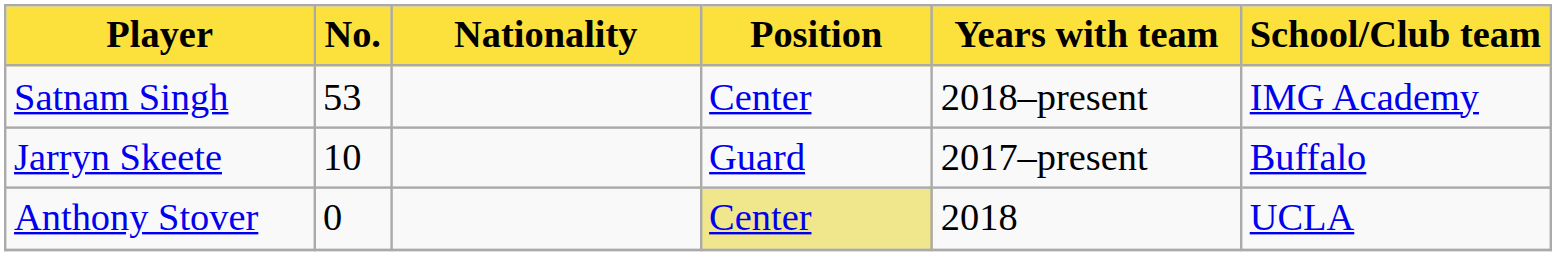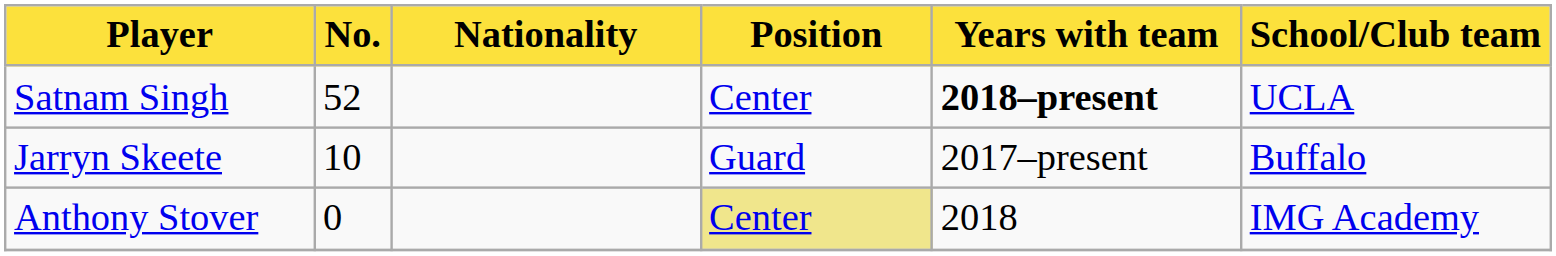Satnam Singh | No.: 53 -> 52
Satnam Singh | Years with team: normal -> bold
Satnam Singh | School/Club team: IMG Academy -> UCLA
Anthony Stover | School/Club team: UCLA -> IMG Academy
